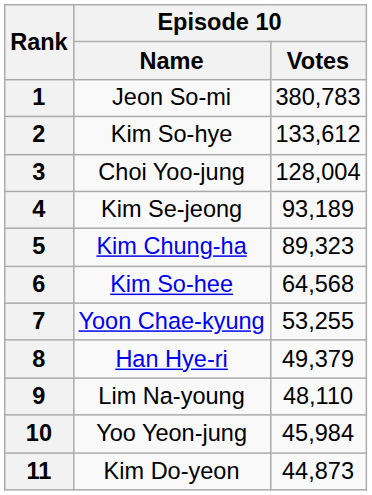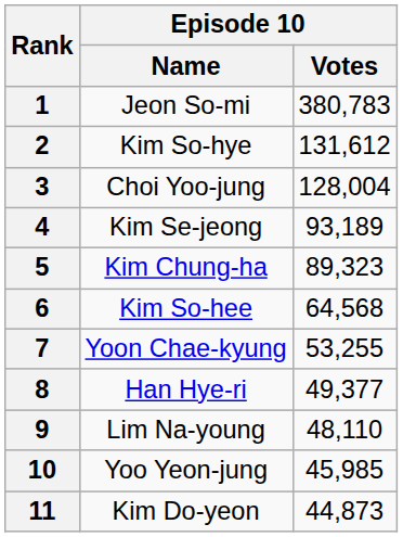2 | Episode 10 / Votes: 133,612 -> 131,612
8 | Episode 10 / Votes: 49,379 -> 49,377
10 | Episode 10 / Votes: 45,984 -> 45,985
